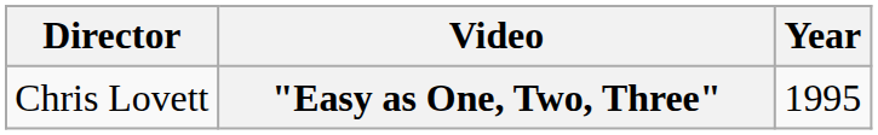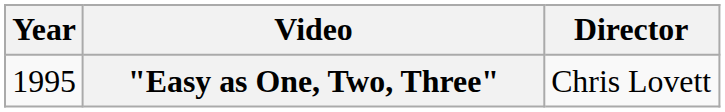columns swapped: Year <-> Director
